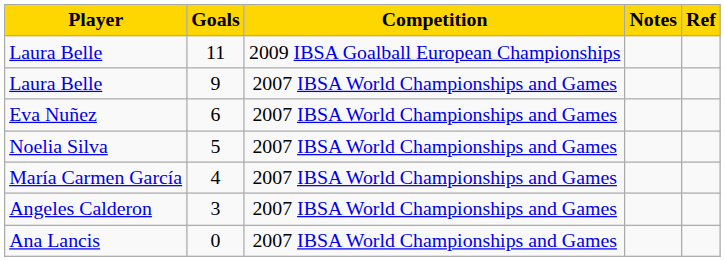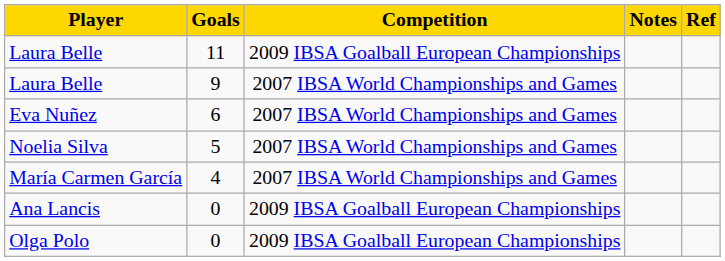- row: Angeles Calderon | 3 | 2007 IBSA World Championships and Games
Ana Lancis | Competition: 2007 IBSA World Championships and Games -> 2009 IBSA Goalball European Championships
+ row: Olga Polo | 0 | 2009 IBSA Goalball European Championships
